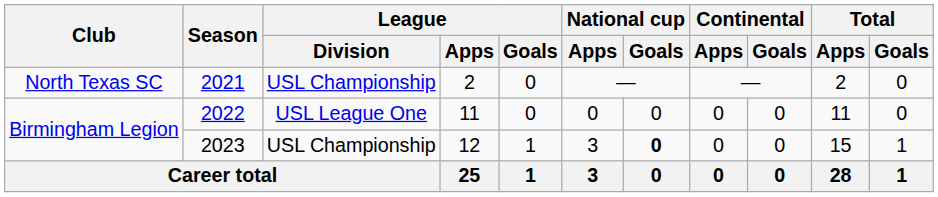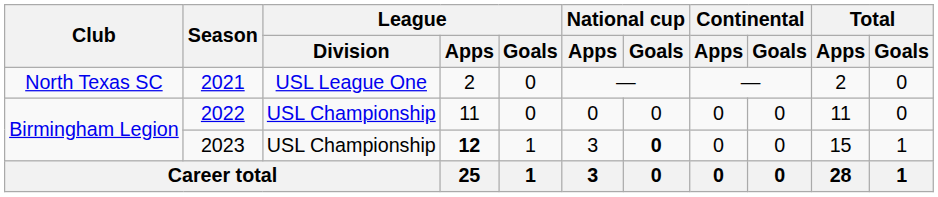2021 | League / Division: USL Championship -> USL League One
2022 | League / Division: USL League One -> USL Championship
2023 | League / Apps: normal -> bold
